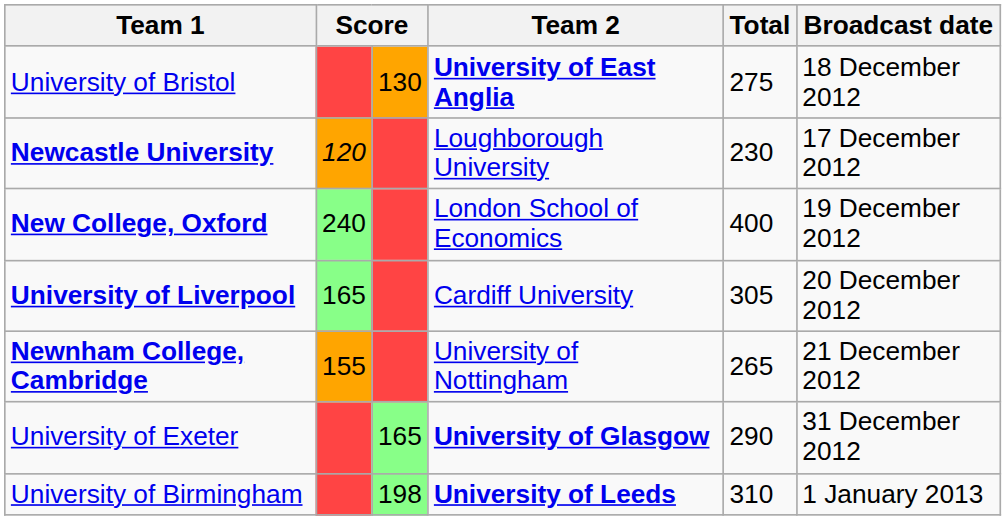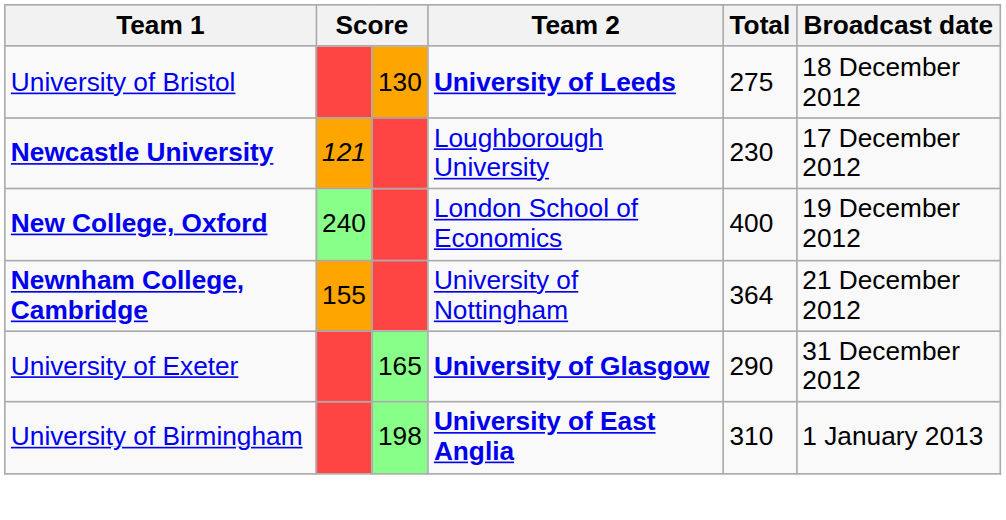University of Bristol | Team 2: University of East Anglia -> University of Leeds
Newcastle University | column 2: 120 -> 121
- row: University of Liverpool | 165 | Cardiff University | 305 | 20 December 2012
Newnham College, Cambridge | Total: 265 -> 364
University of Birmingham | Team 2: University of Leeds -> University of East Anglia
